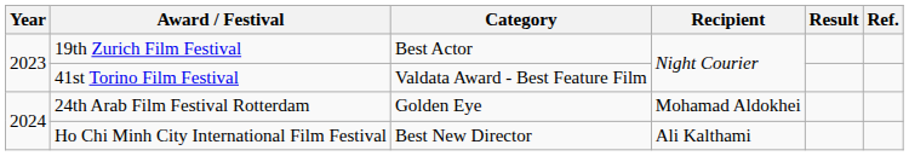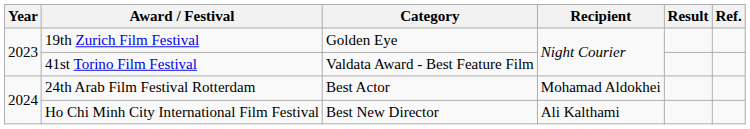19th Zurich Film Festival | Category: Best Actor -> Golden Eye
24th Arab Film Festival Rotterdam | Category: Golden Eye -> Best Actor
